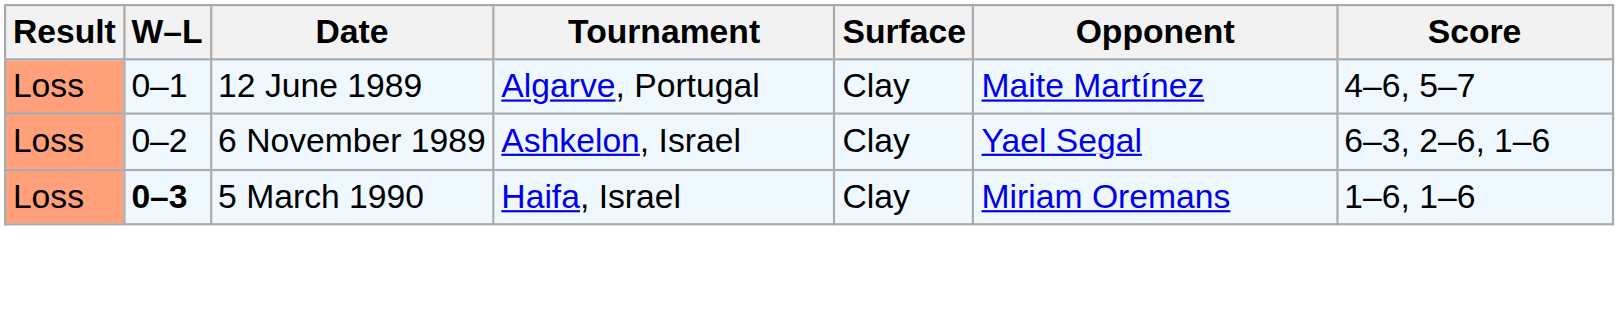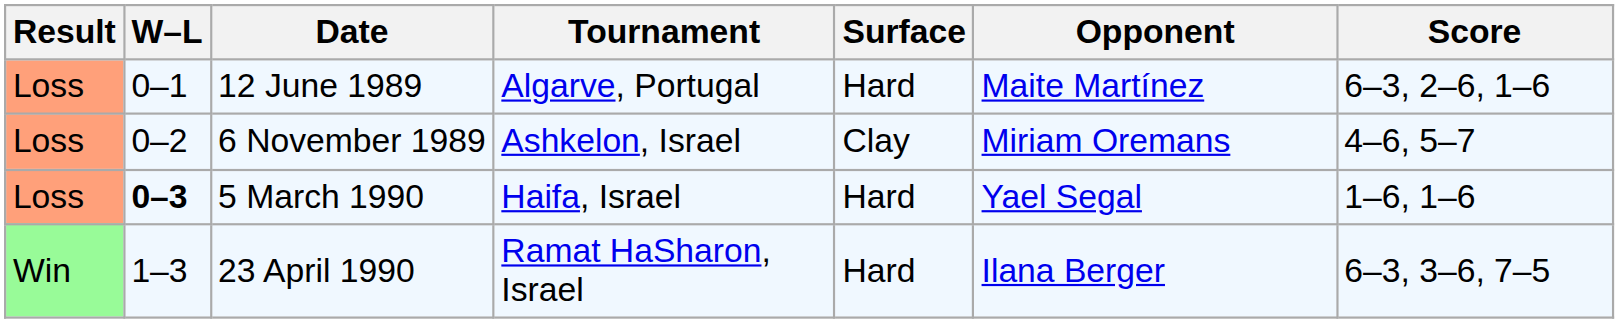12 June 1989 | Surface: Clay -> Hard
12 June 1989 | Score: 4–6, 5–7 -> 6–3, 2–6, 1–6
6 November 1989 | Opponent: Yael Segal -> Miriam Oremans
6 November 1989 | Score: 6–3, 2–6, 1–6 -> 4–6, 5–7
5 March 1990 | Surface: Clay -> Hard
5 March 1990 | Opponent: Miriam Oremans -> Yael Segal
+ row: Win | 1–3 | 23 April 1990 | Ramat HaSharon, Israel | Hard | Ilana Berger | 6–3, 3–6, 7–5
